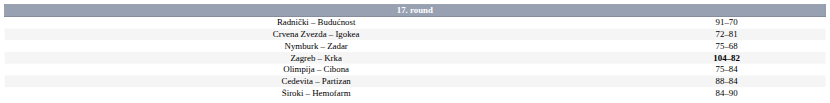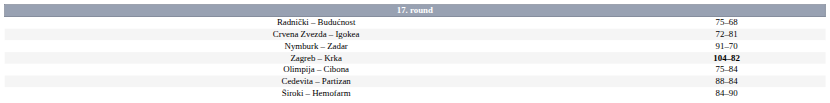Radnički – Budućnost | column 2: 91–70 -> 75–68
Nymburk – Zadar | column 2: 75–68 -> 91–70
